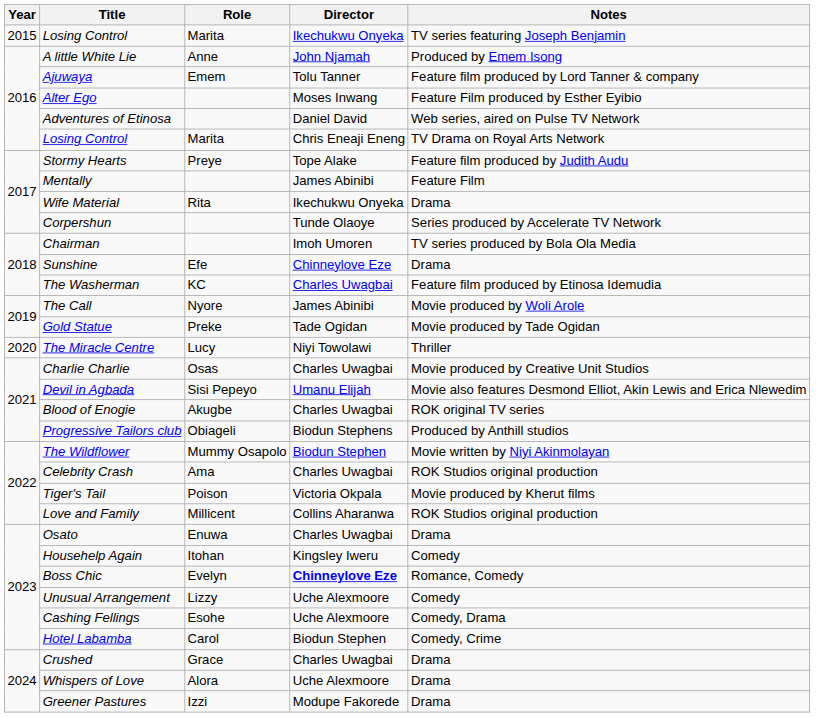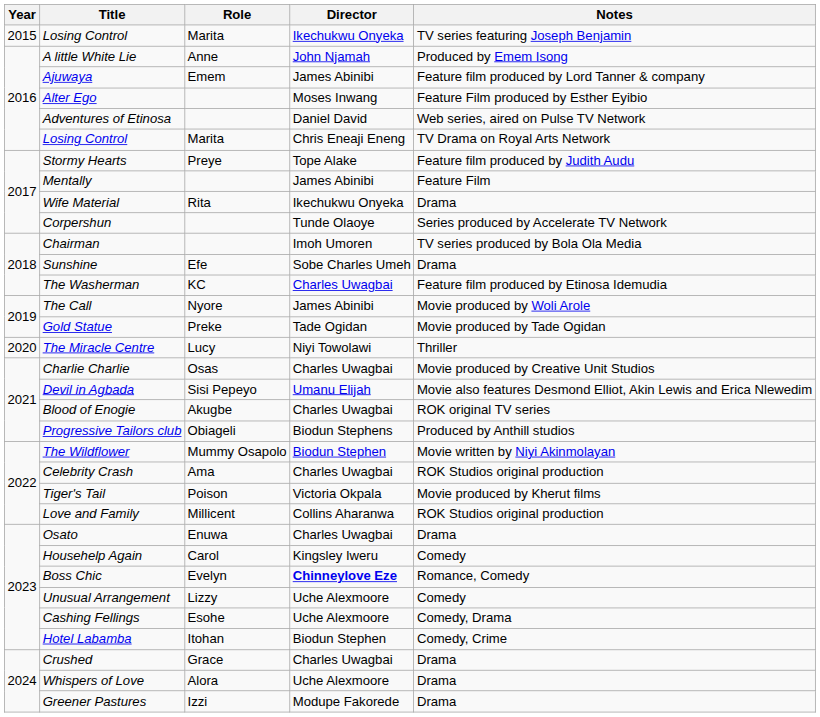Ajuwaya | Director: Tolu Tanner -> James Abinibi
Sunshine | Director: Chinneylove Eze -> Sobe Charles Umeh
Househelp Again | Role: Itohan -> Carol
Hotel Labamba | Role: Carol -> Itohan
